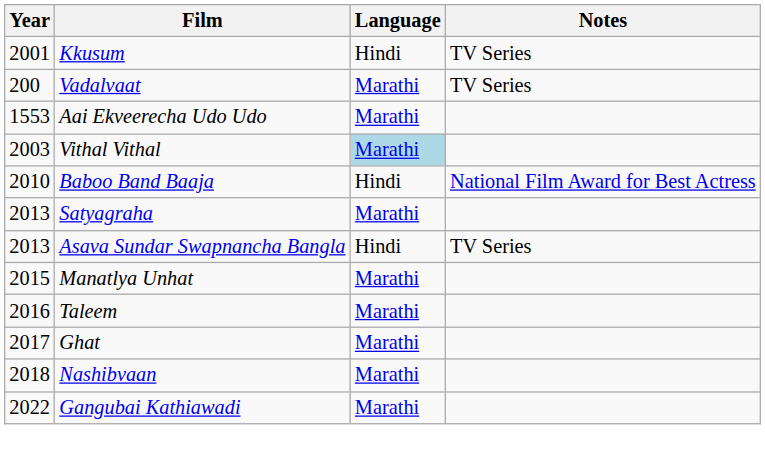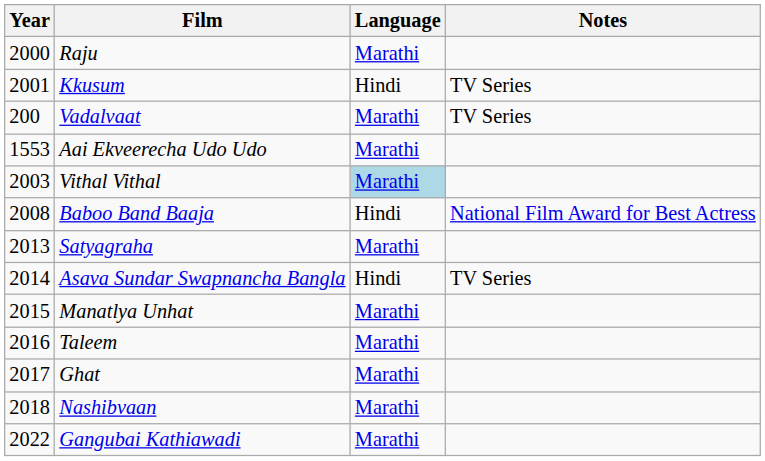+ row: 2000 | Raju | Marathi
Baboo Band Baaja | Year: 2010 -> 2008
Asava Sundar Swapnancha Bangla | Year: 2013 -> 2014
